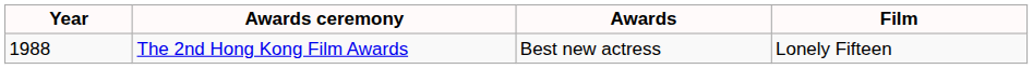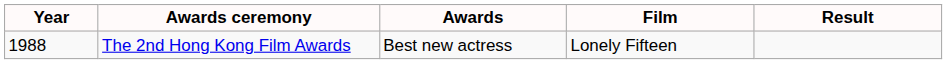+ column: Result
